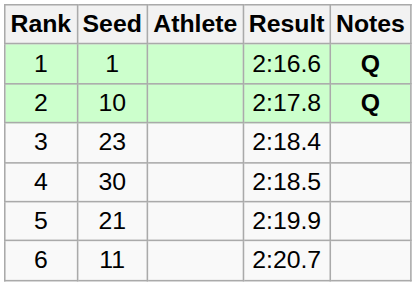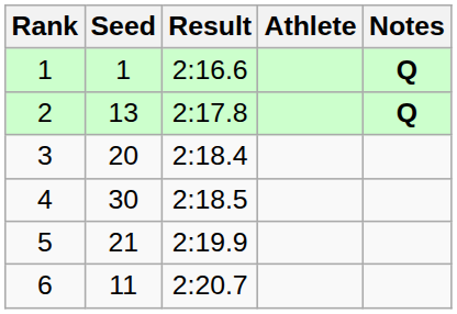columns swapped: Athlete <-> Result
2 | Seed: 10 -> 13
3 | Seed: 23 -> 20
